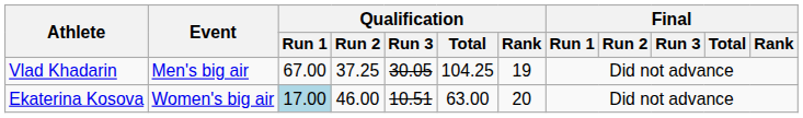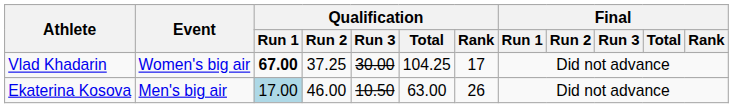Vlad Khadarin | Event: Men's big air -> Women's big air
Vlad Khadarin | Qualification / Run 1: normal -> bold
Vlad Khadarin | Qualification / Run 3: 30.05 -> 30.00
Vlad Khadarin | Qualification / Rank: 19 -> 17
Ekaterina Kosova | Event: Women's big air -> Men's big air
Ekaterina Kosova | Qualification / Run 3: 10.51 -> 10.50
Ekaterina Kosova | Qualification / Rank: 20 -> 26
